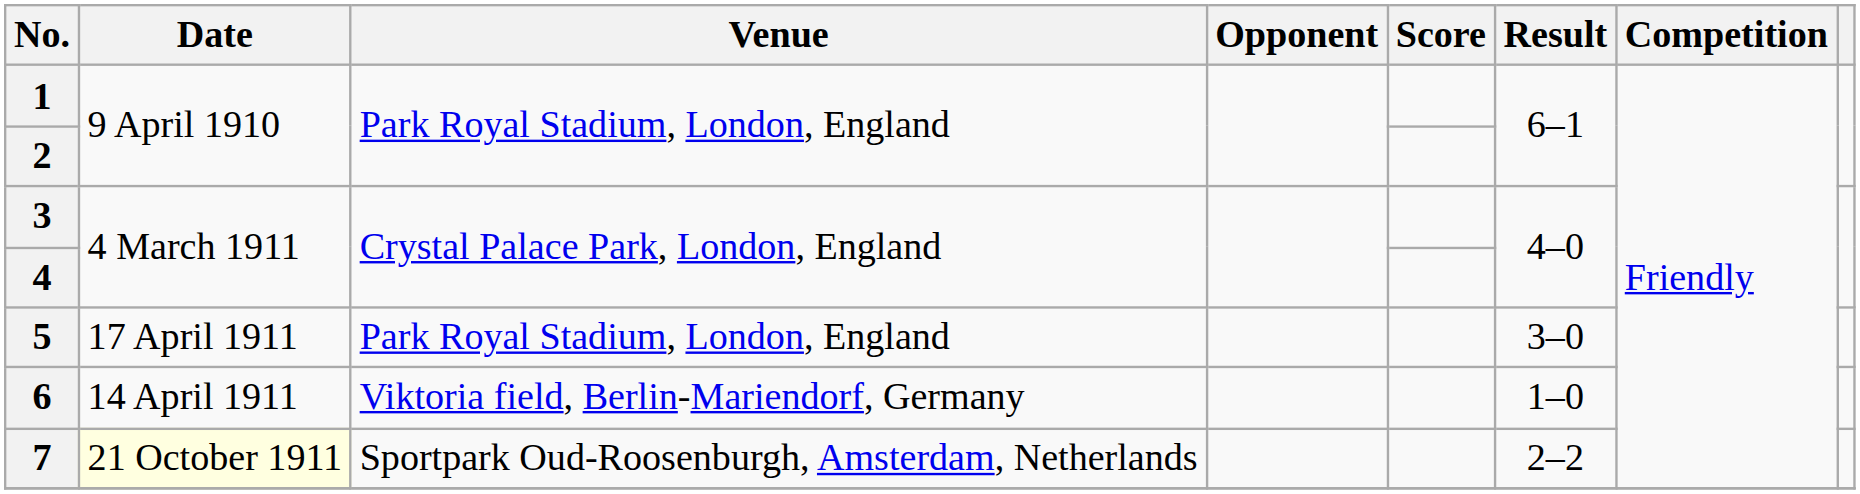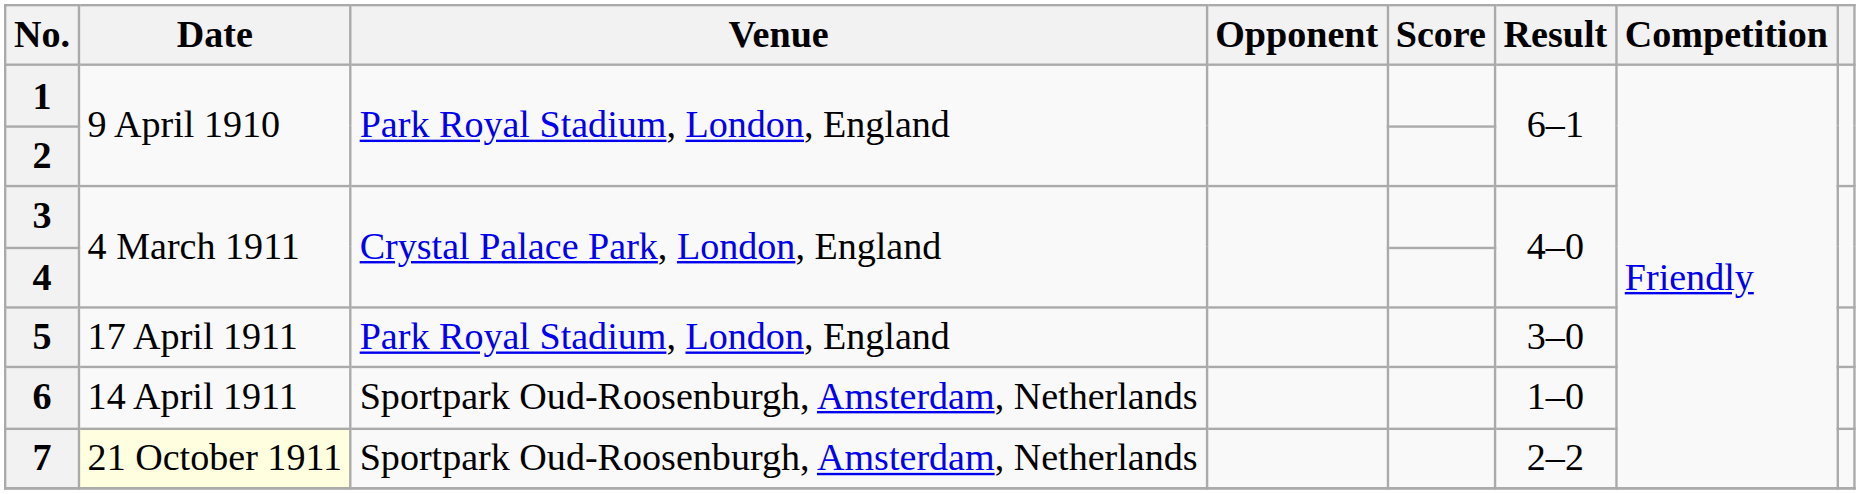6 | Venue: Viktoria field, Berlin-Mariendorf, Germany -> Sportpark Oud-Roosenburgh, Amsterdam, Netherlands
